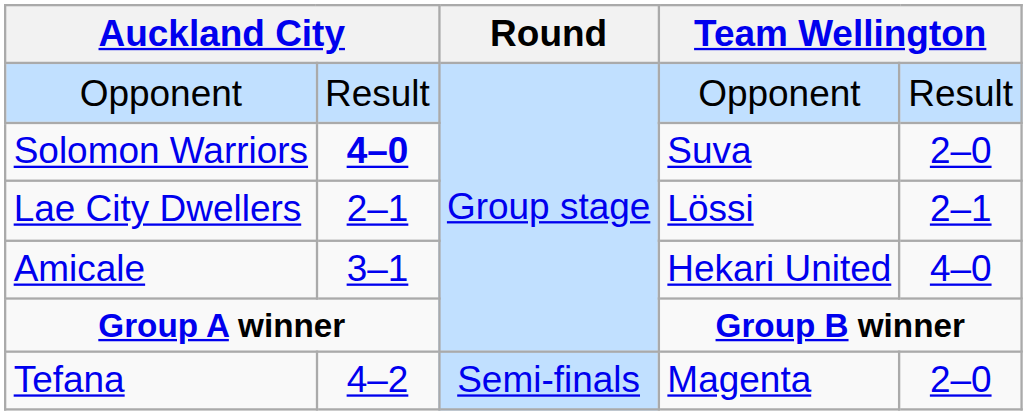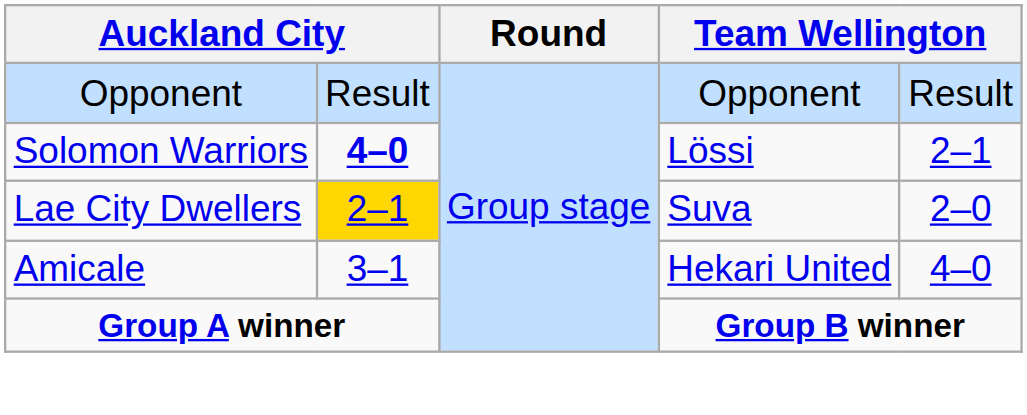Solomon Warriors | column 4: Suva -> Lössi
Solomon Warriors | column 5: 2–0 -> 2–1
Lae City Dwellers | column 2: no background -> gold background
Lae City Dwellers | column 4: Lössi -> Suva
Lae City Dwellers | column 5: 2–1 -> 2–0
- row: Tefana | 4–2 | Semi-finals | Magenta | 2–0
